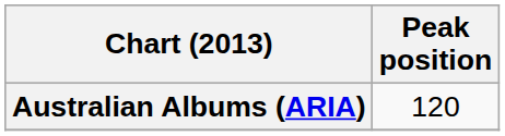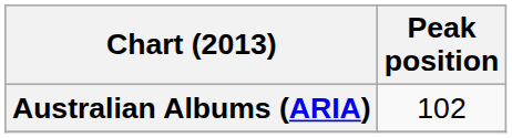Australian Albums (ARIA) | Peak position: 120 -> 102
